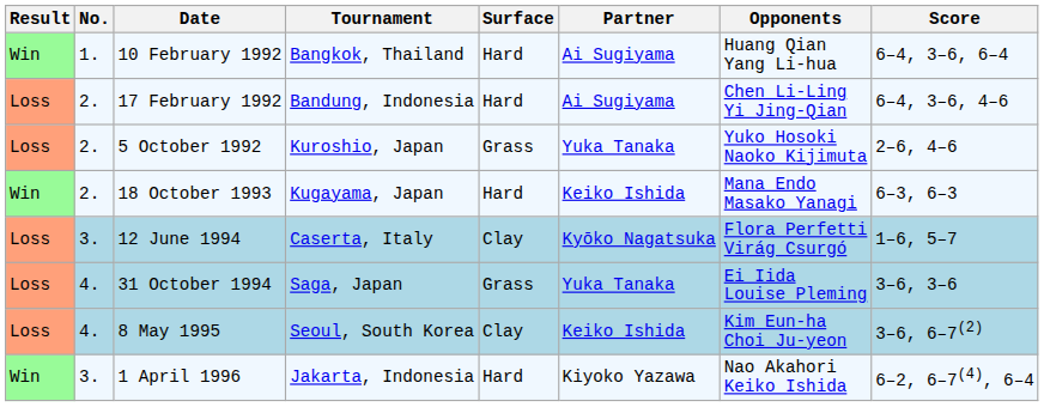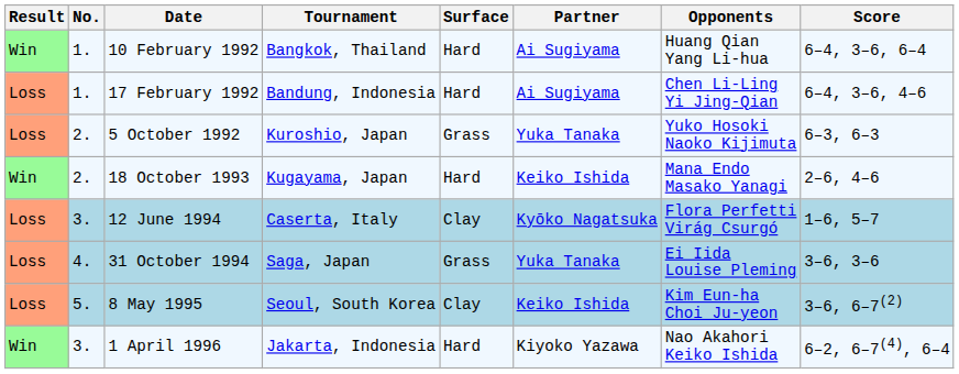17 February 1992 | No.: 2. -> 1.
5 October 1992 | Score: 2–6, 4–6 -> 6–3, 6–3
18 October 1993 | Score: 6–3, 6–3 -> 2–6, 4–6
8 May 1995 | No.: 4. -> 5.
